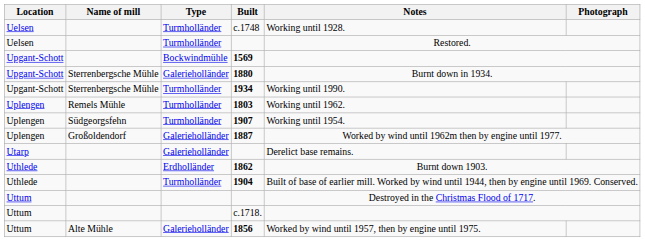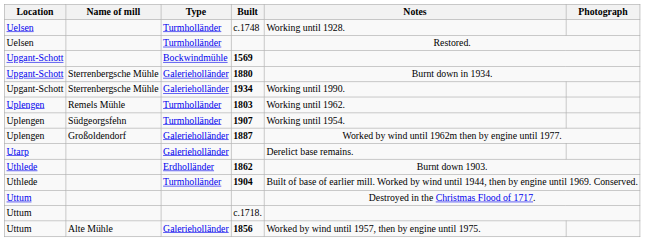1934 | Type: Turmholländer -> Galerieholländer
